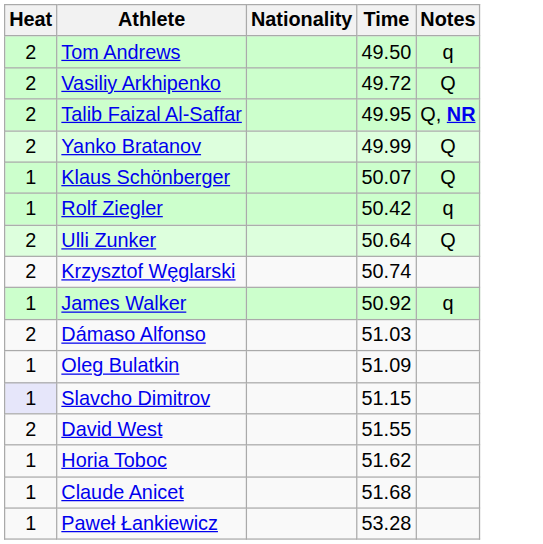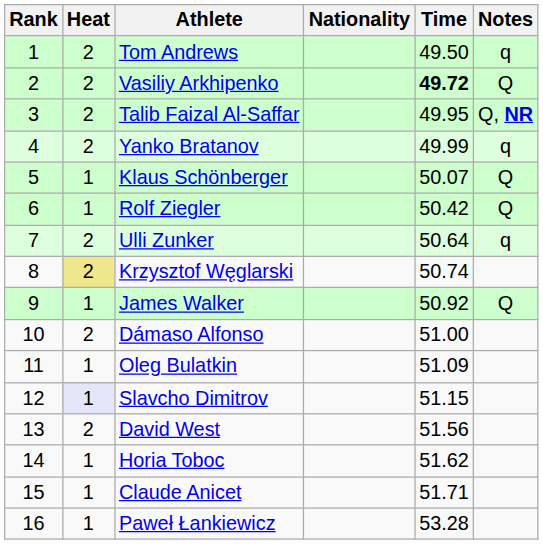+ column: Rank | 1 | 2 | 3 | 4 | 5 | 6 | 7 | 8 | 9 | 10 | 11 | 12 | 13 | 14 | 15 | 16
Vasiliy Arkhipenko | Time: normal -> bold
Yanko Bratanov | Notes: Q -> q
Rolf Ziegler | Notes: q -> Q
Ulli Zunker | Notes: Q -> q
Krzysztof Węglarski | Heat: no background -> khaki background
James Walker | Notes: q -> Q
Dámaso Alfonso | Time: 51.03 -> 51.00
David West | Time: 51.55 -> 51.56
Claude Anicet | Time: 51.68 -> 51.71
